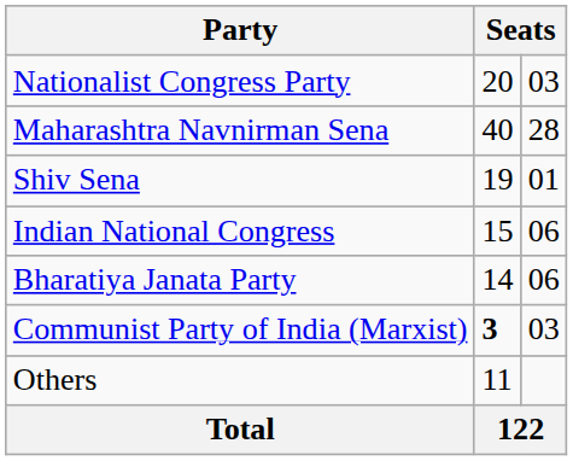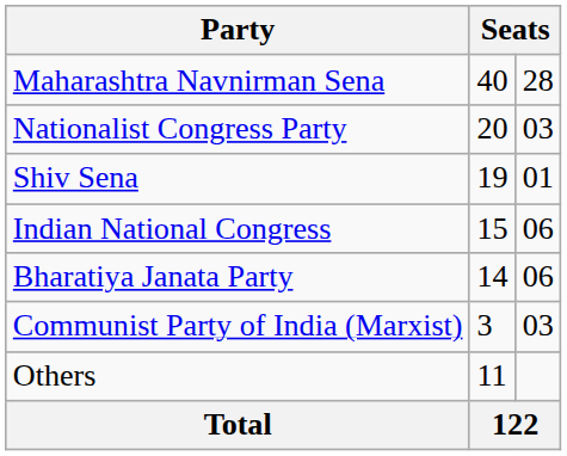rows swapped: Maharashtra Navnirman Sena <-> Nationalist Congress Party
Communist Party of India (Marxist) | column 2: bold -> normal
